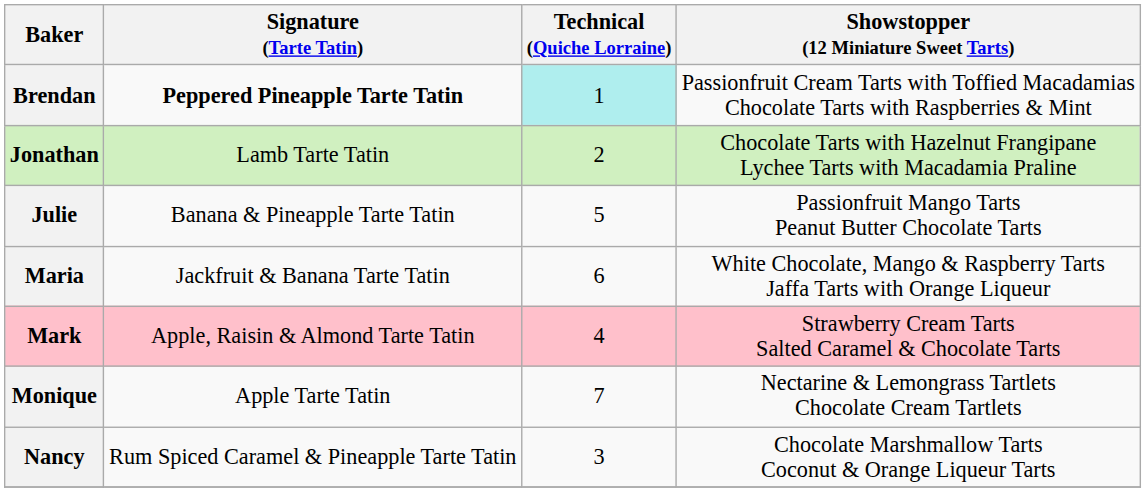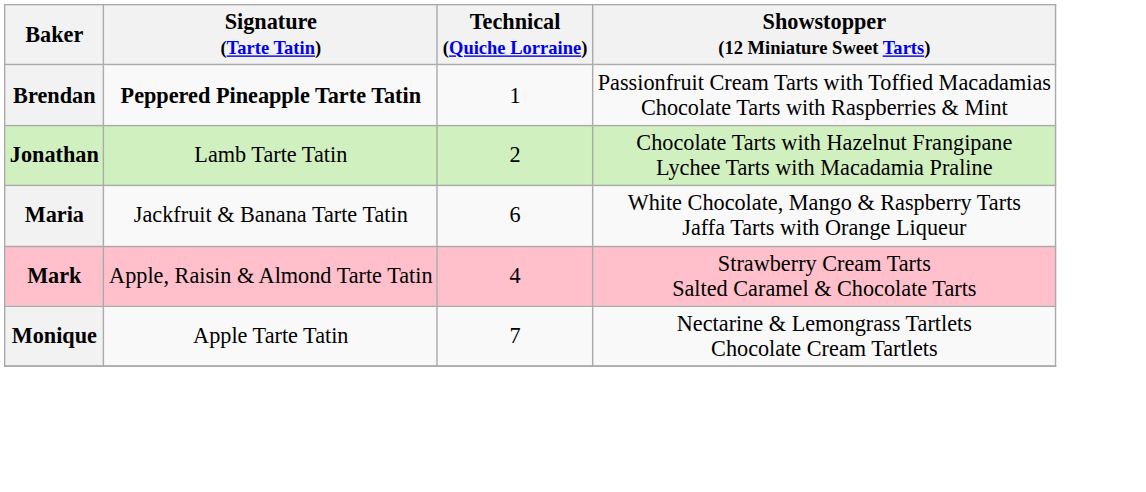Brendan | Technical (Quiche Lorraine): paleturquoise background -> no background
- row: Julie | Banana & Pineapple Tarte Tatin | 5 | Passionfruit Mango Tarts Peanut Butter Chocolate Tarts
- row: Nancy | Rum Spiced Caramel & Pineapple Tarte Tatin | 3 | Chocolate Marshmallow Tarts Coconut & Orange Liqueur Tarts
